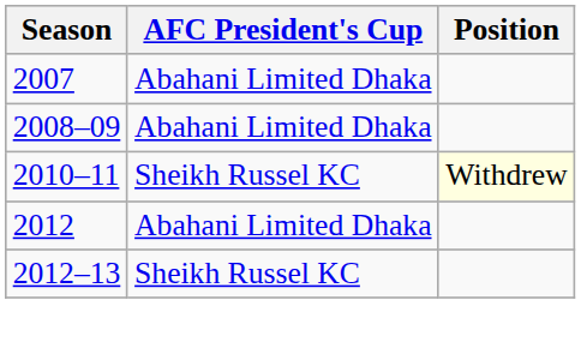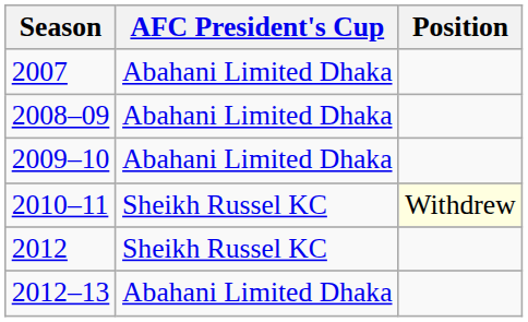+ row: 2009–10 | Abahani Limited Dhaka
2012 | AFC President's Cup: Abahani Limited Dhaka -> Sheikh Russel KC
2012–13 | AFC President's Cup: Sheikh Russel KC -> Abahani Limited Dhaka
